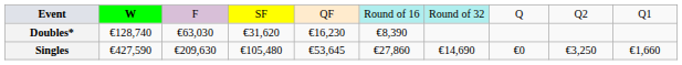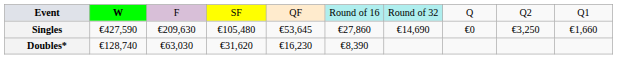rows swapped: Singles <-> Doubles*
